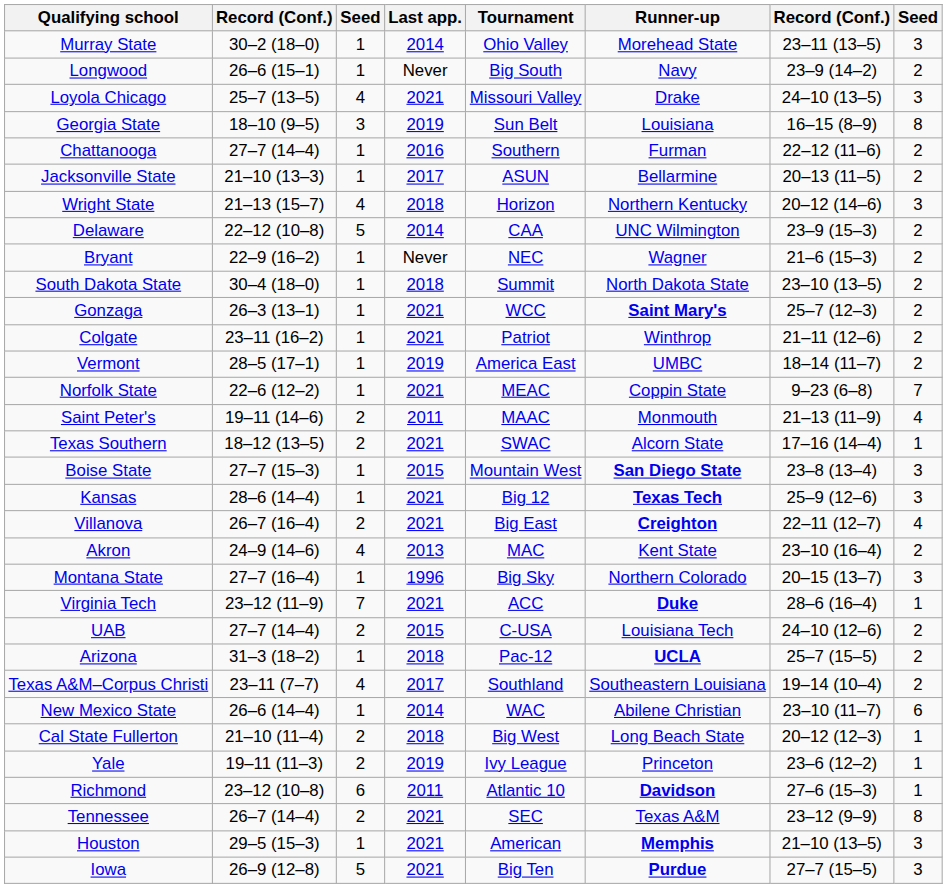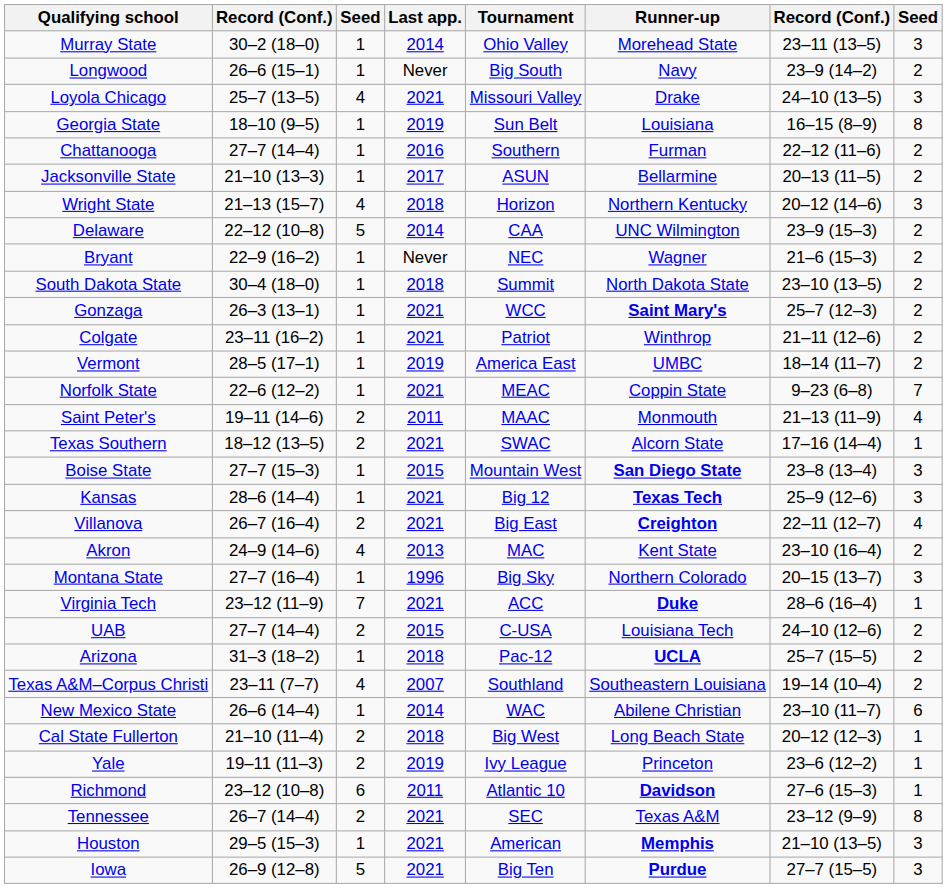Georgia State | column 3: 3 -> 1
Texas A&M–Corpus Christi | Last app.: 2017 -> 2007
